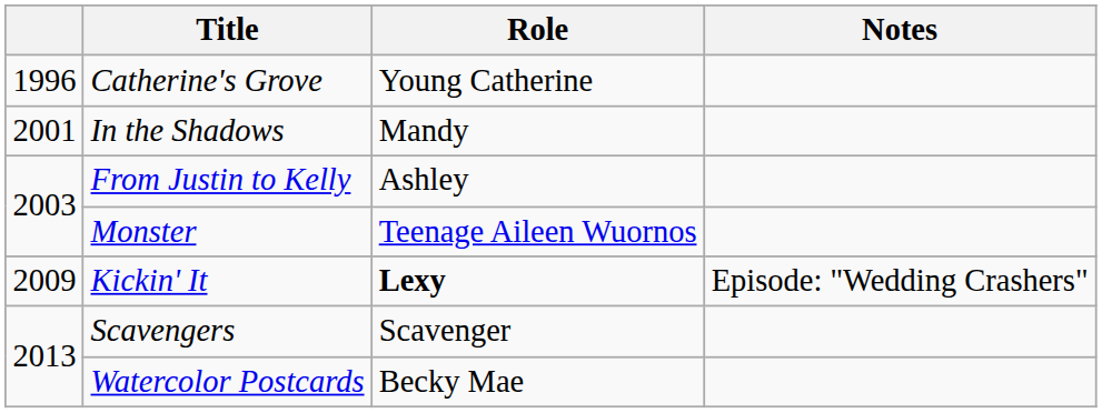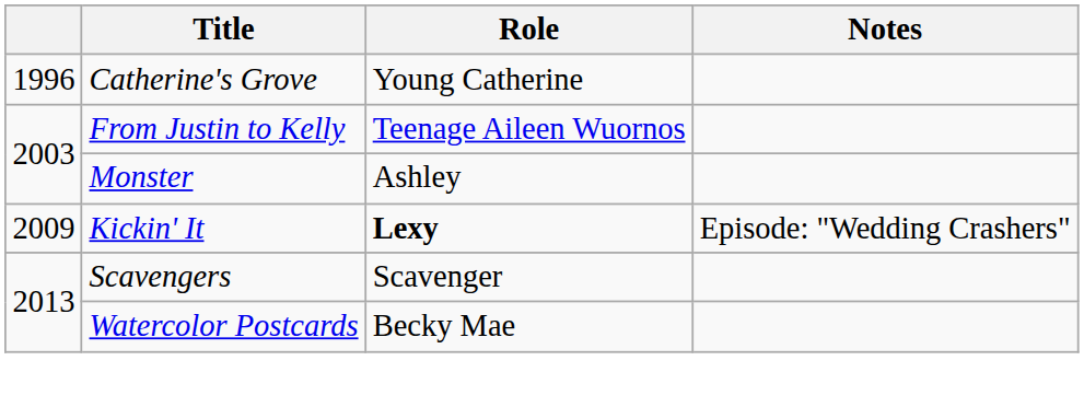- row: 2001 | In the Shadows | Mandy
From Justin to Kelly | Role: Ashley -> Teenage Aileen Wuornos
Monster | Role: Teenage Aileen Wuornos -> Ashley
